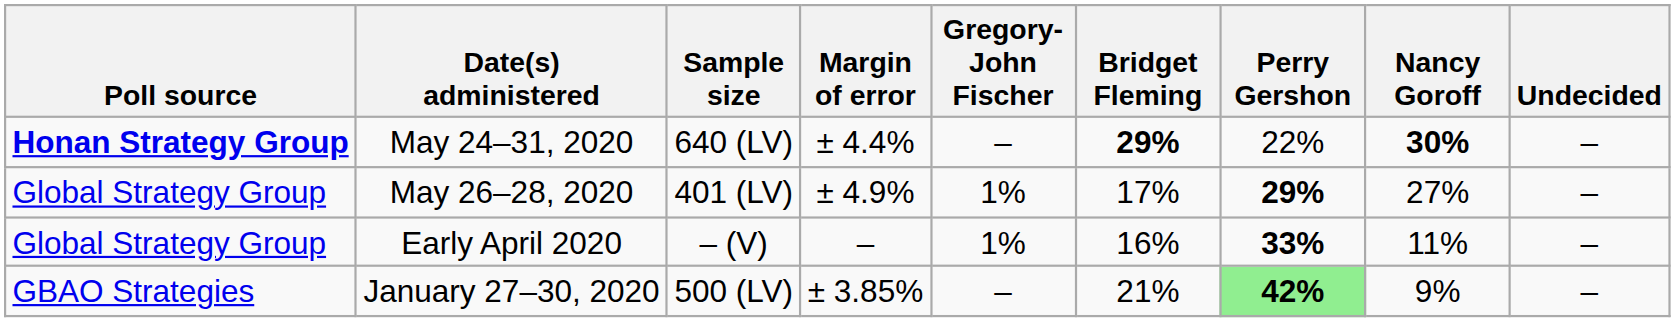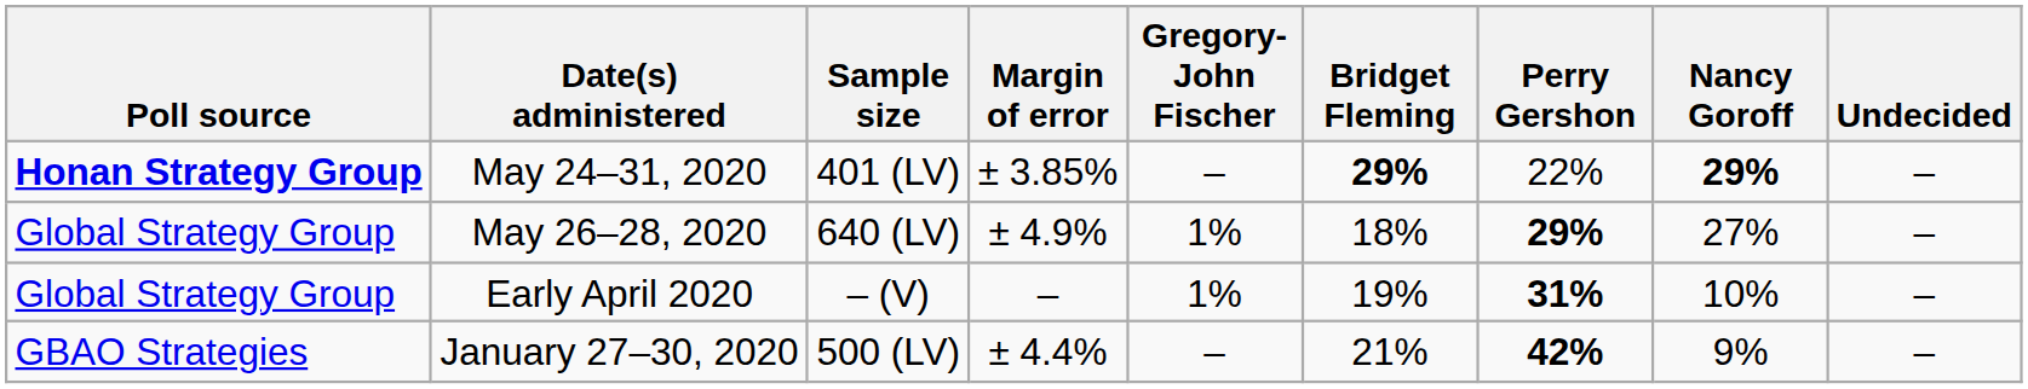May 24–31, 2020 | Sample size: 640 (LV) -> 401 (LV)
May 24–31, 2020 | Margin of error: ± 4.4% -> ± 3.85%
May 24–31, 2020 | Nancy Goroff: 30% -> 29%
May 26–28, 2020 | Sample size: 401 (LV) -> 640 (LV)
May 26–28, 2020 | Bridget Fleming: 17% -> 18%
Early April 2020 | Bridget Fleming: 16% -> 19%
Early April 2020 | Perry Gershon: 33% -> 31%
Early April 2020 | Nancy Goroff: 11% -> 10%
January 27–30, 2020 | Margin of error: ± 3.85% -> ± 4.4%
January 27–30, 2020 | Perry Gershon: lightgreen background -> no background
